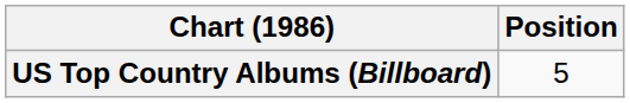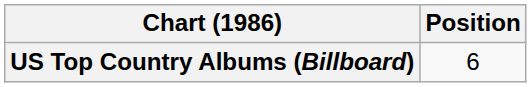US Top Country Albums (Billboard) | Position: 5 -> 6
